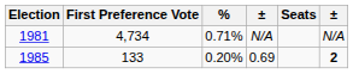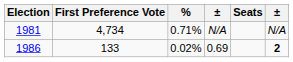0.69 | Election: 1985 -> 1986
0.69 | %: 0.20% -> 0.02%
